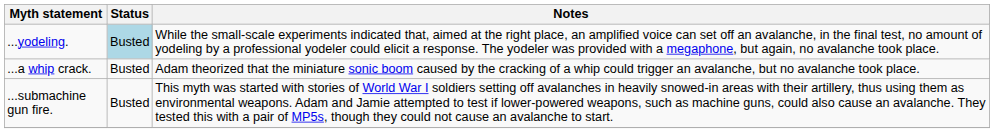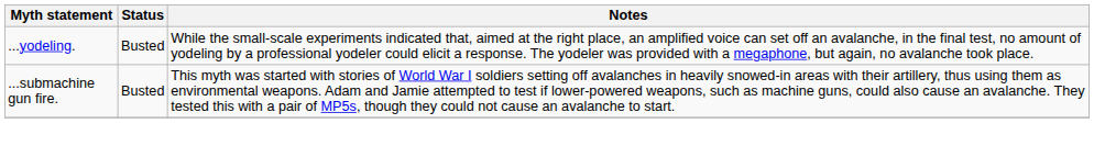...yodeling. | Status: lightblue background -> no background
- row: ...a whip crack. | Busted | Adam theorized that the miniature sonic boom caused by the cracking of a whip could trigger an avalanche, but no avalanche took place.
